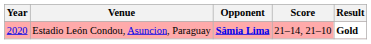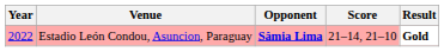Estadio León Condou, Asuncion, Paraguay | Year: 2020 -> 2022
